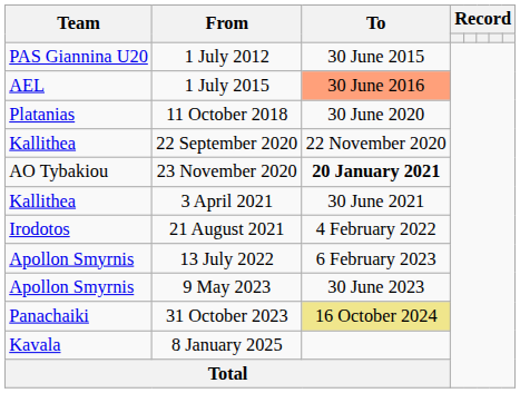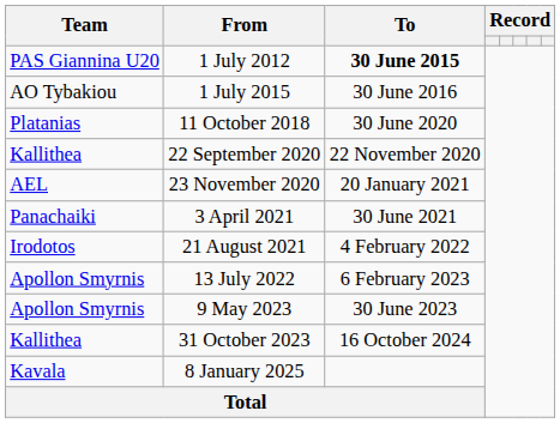1 July 2012 | To: normal -> bold
1 July 2015 | Team: AEL -> AO Tybakiou
1 July 2015 | To: lightsalmon background -> no background
23 November 2020 | Team: AO Tybakiou -> AEL
23 November 2020 | To: bold -> normal
3 April 2021 | Team: Kallithea -> Panachaiki
31 October 2023 | Team: Panachaiki -> Kallithea
31 October 2023 | To: khaki background -> no background
